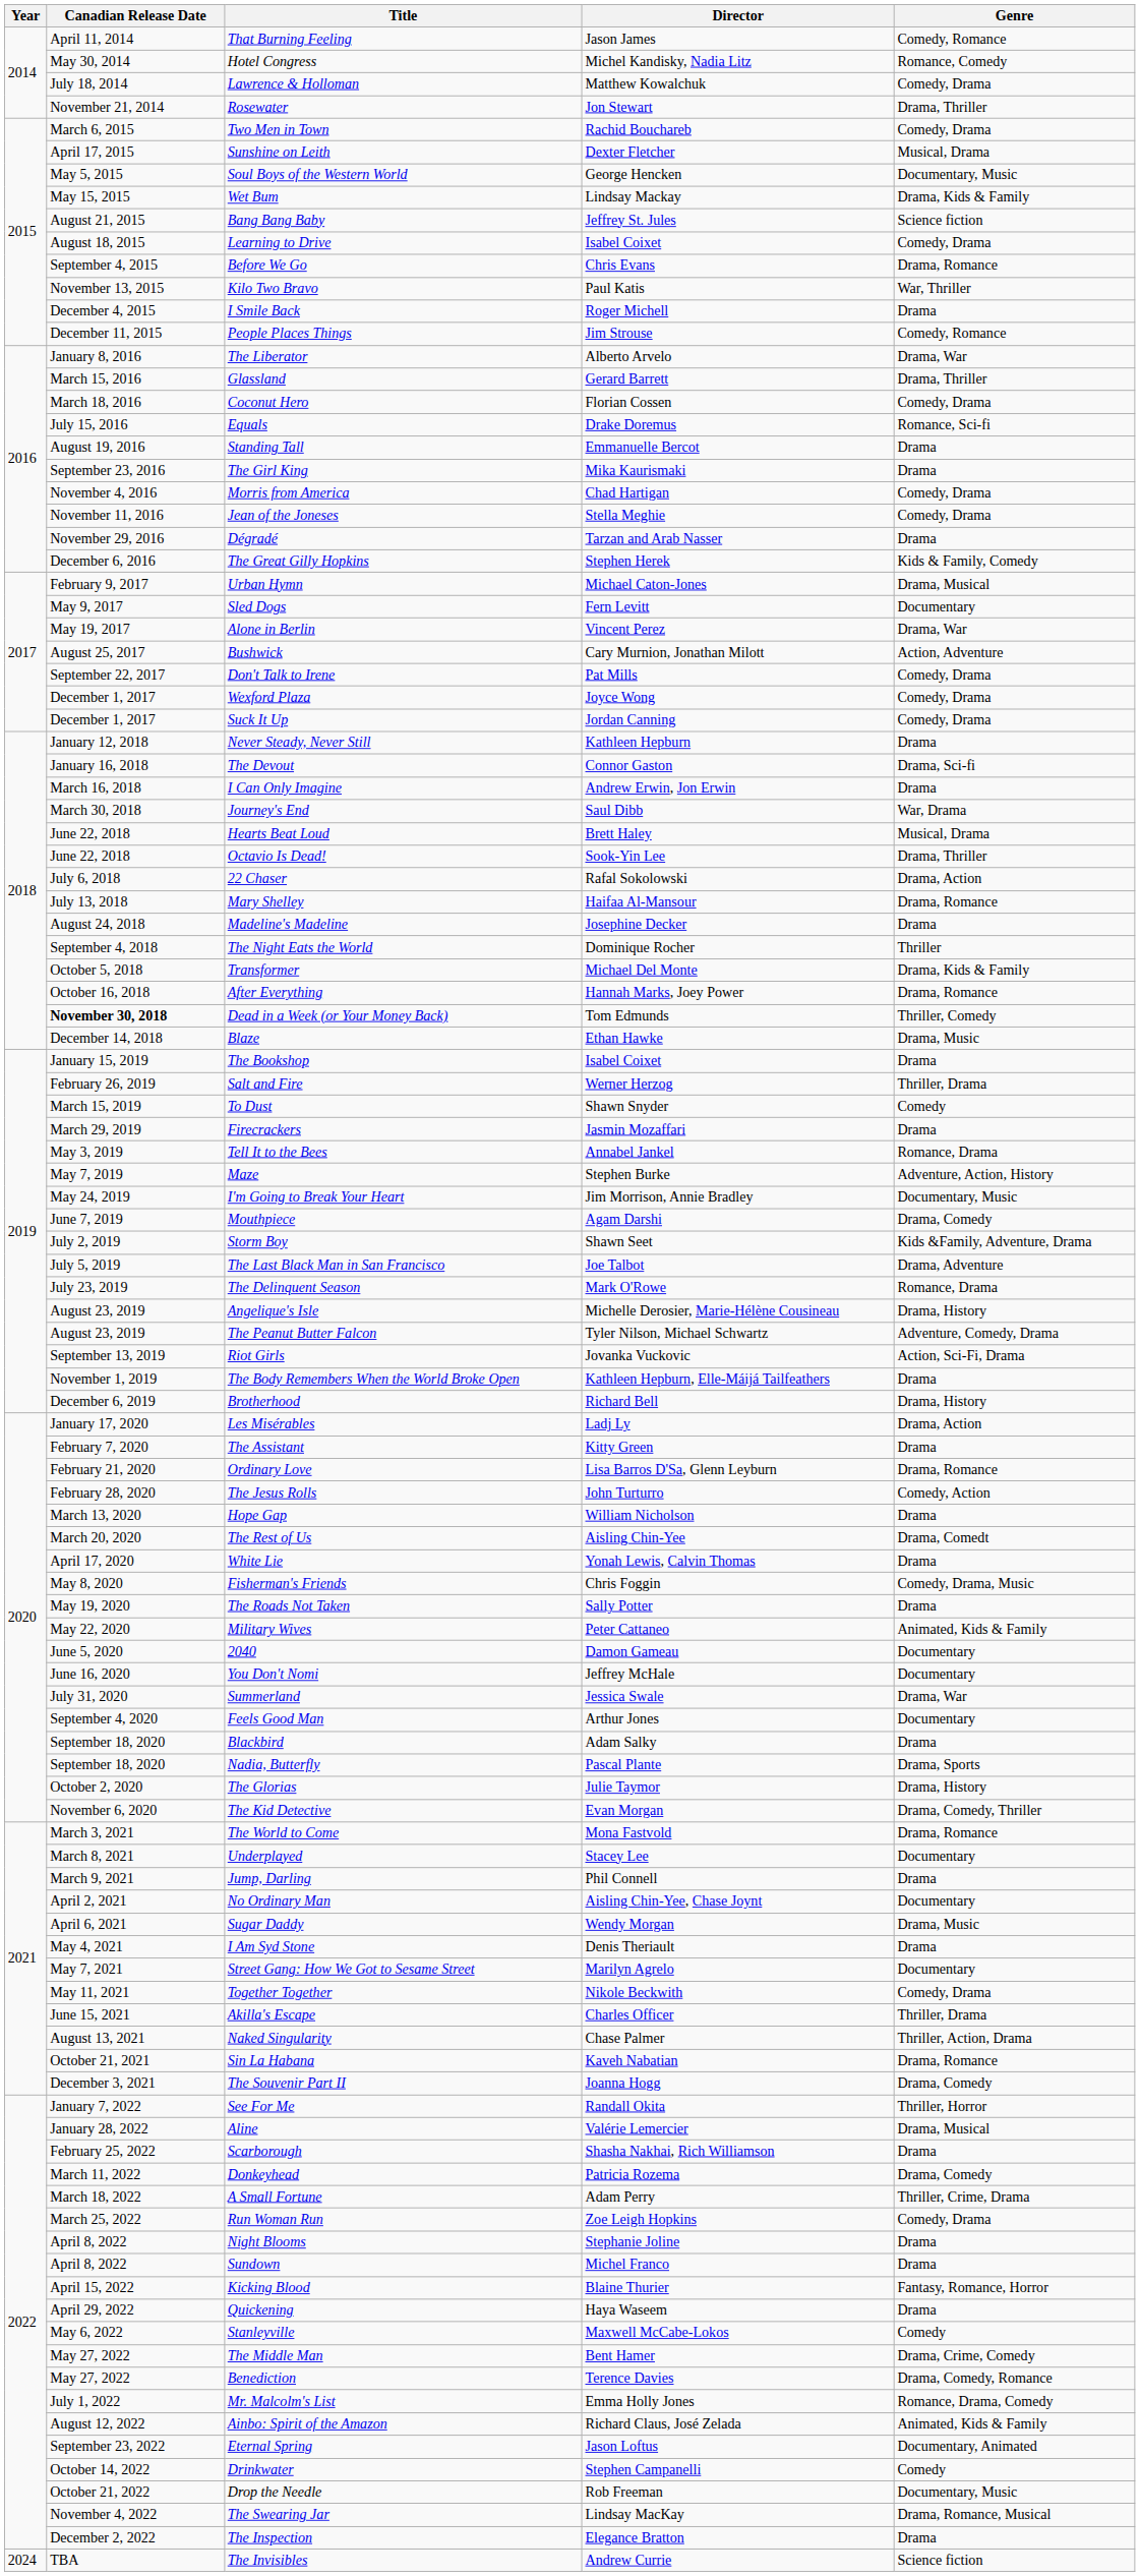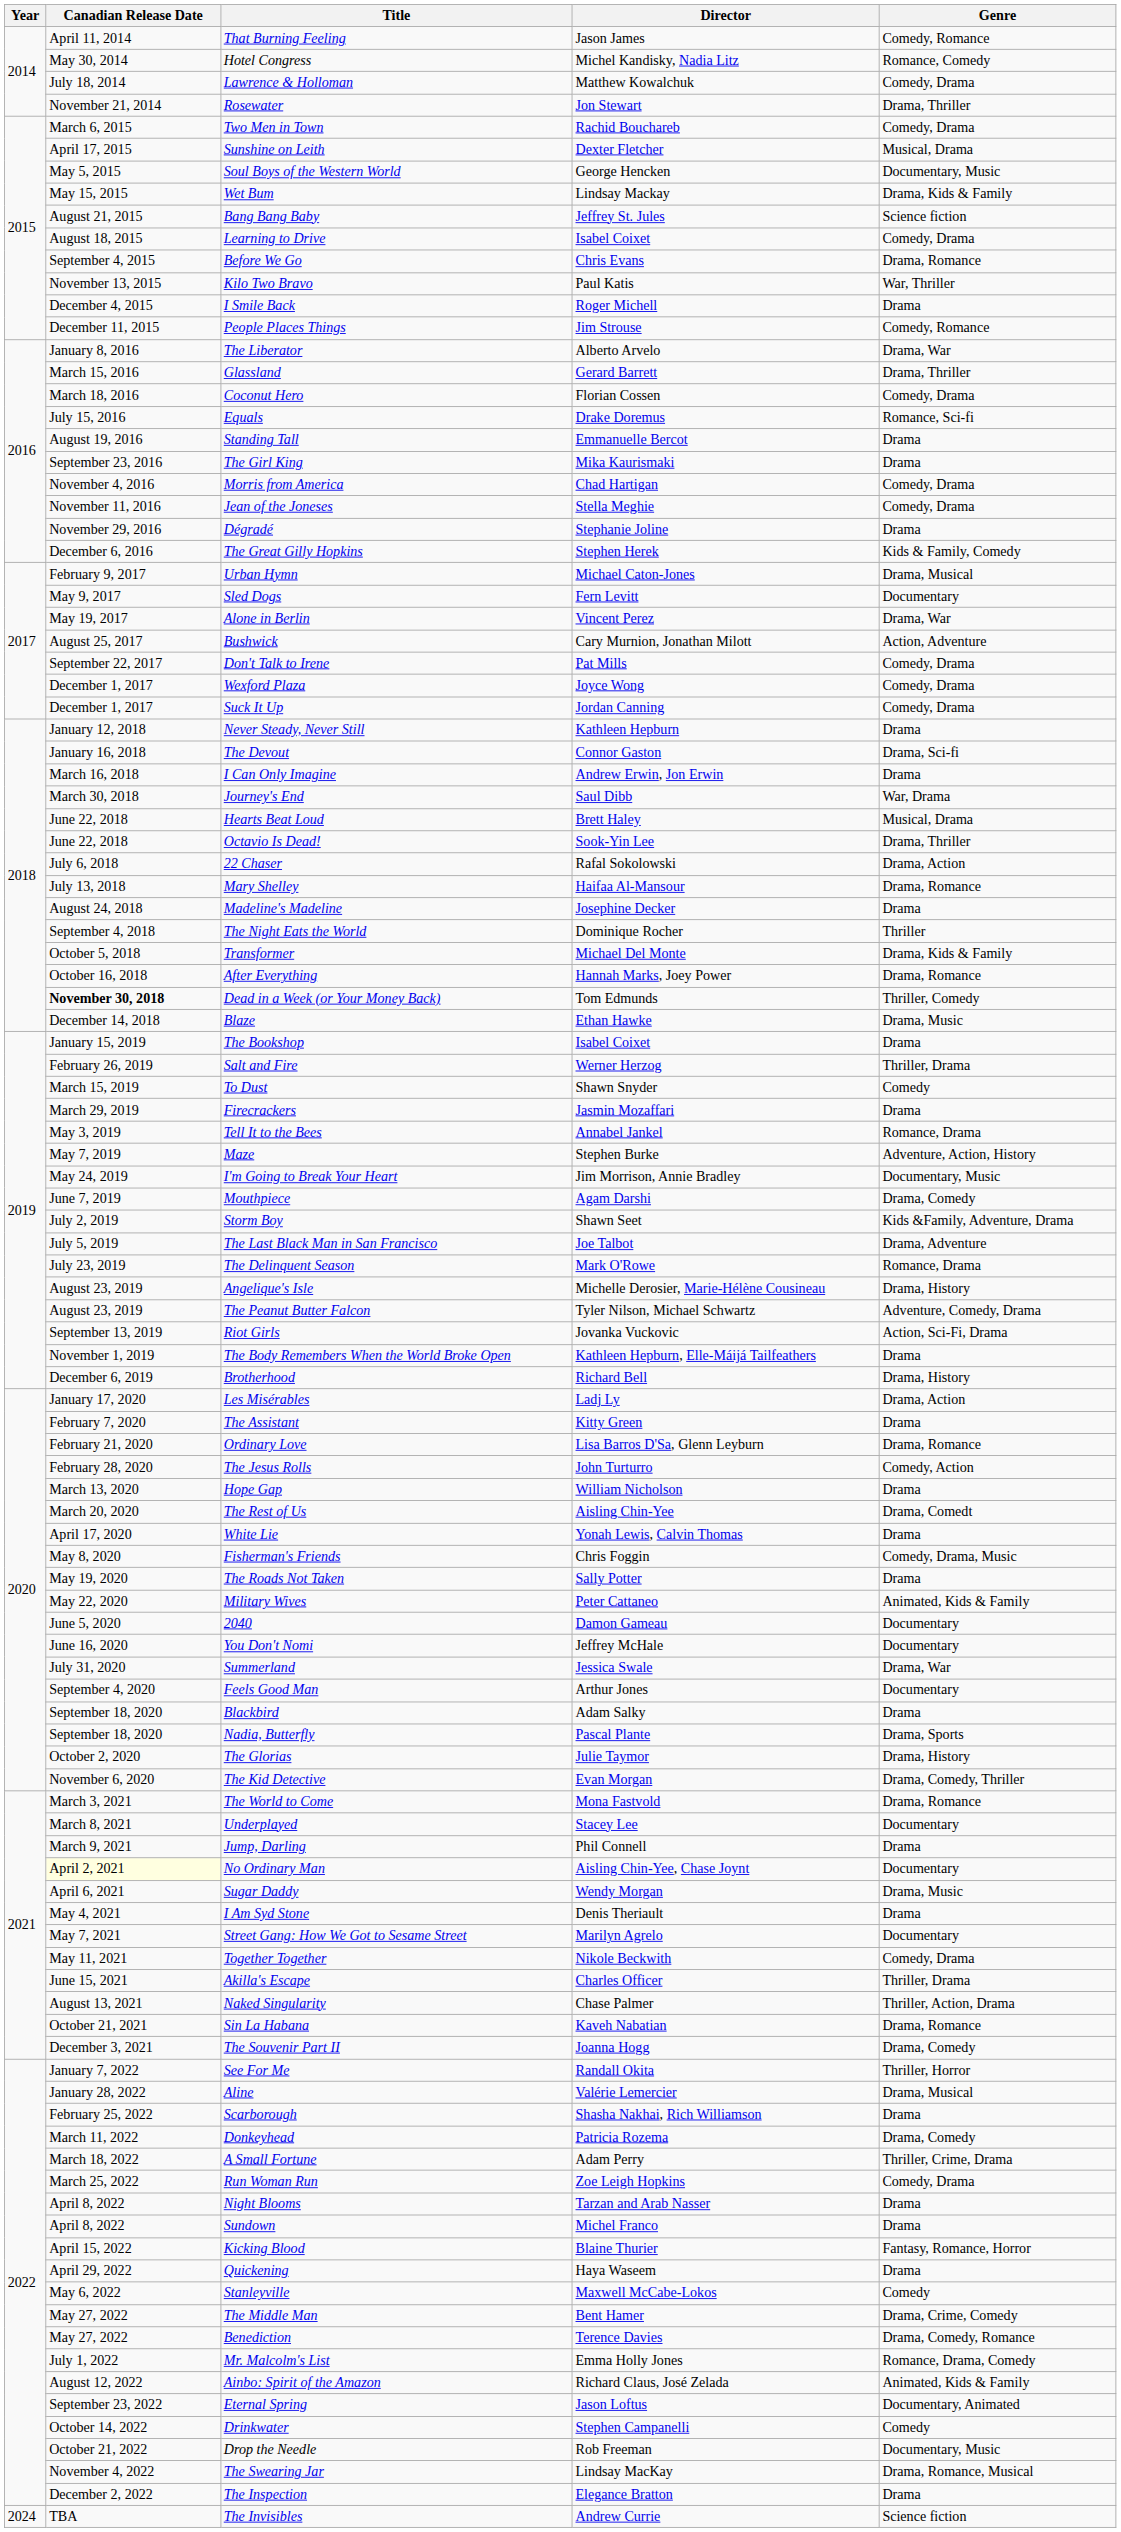Dégradé | Director: Tarzan and Arab Nasser -> Stephanie Joline
No Ordinary Man | Canadian Release Date: no background -> lightyellow background
Night Blooms | Director: Stephanie Joline -> Tarzan and Arab Nasser
